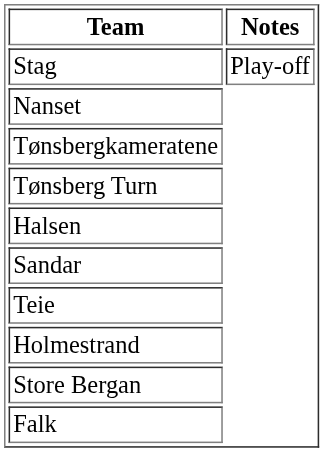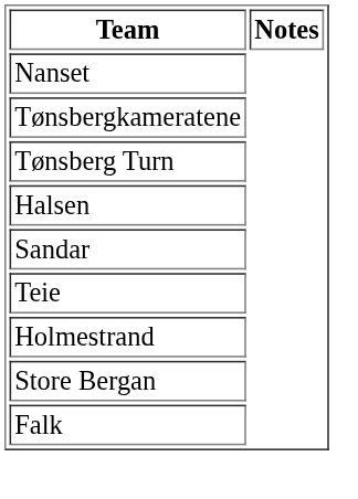- row: Stag | Play-off
